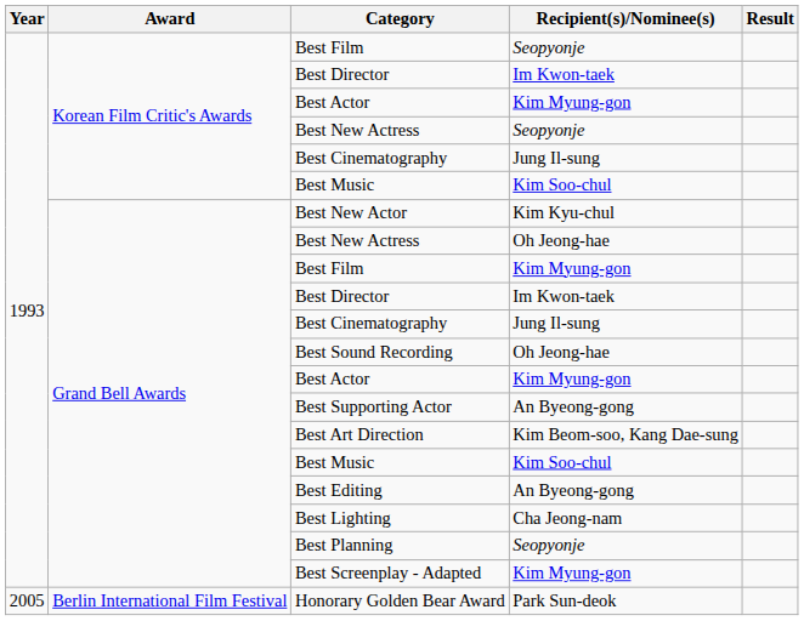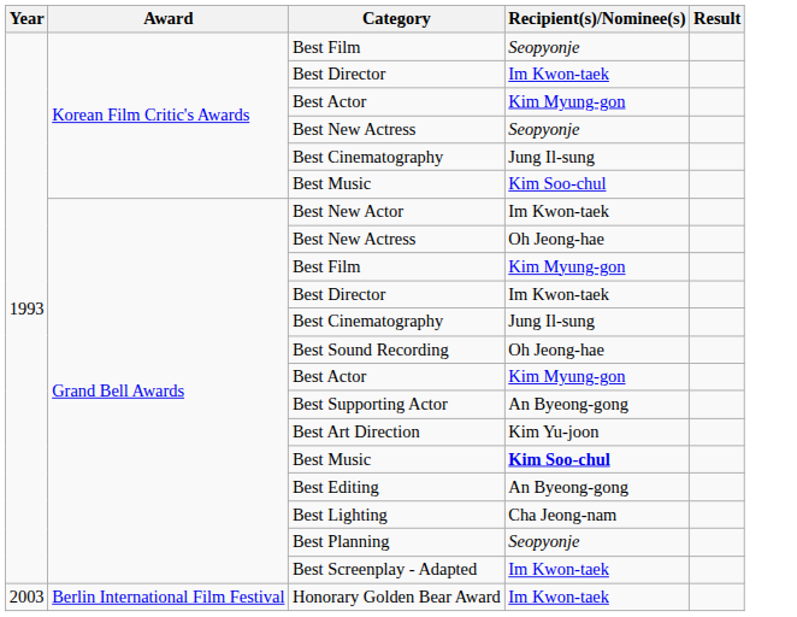Best New Actor | Recipient(s)/Nominee(s): Kim Kyu-chul -> Im Kwon-taek
Best Art Direction | Recipient(s)/Nominee(s): Kim Beom-soo, Kang Dae-sung -> Kim Yu-joon
Grand Bell Awards / Best Music | Recipient(s)/Nominee(s): normal -> bold
Best Screenplay - Adapted | Recipient(s)/Nominee(s): Kim Myung-gon -> Im Kwon-taek
Honorary Golden Bear Award | Year: 2005 -> 2003
Honorary Golden Bear Award | Recipient(s)/Nominee(s): Park Sun-deok -> Im Kwon-taek
